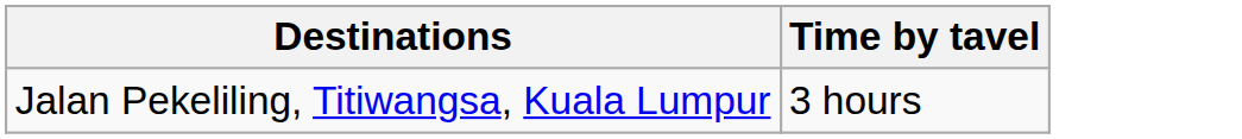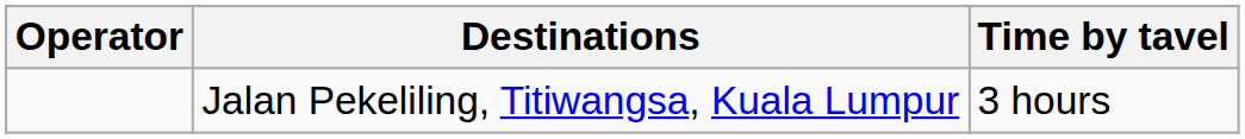+ column: Operator
